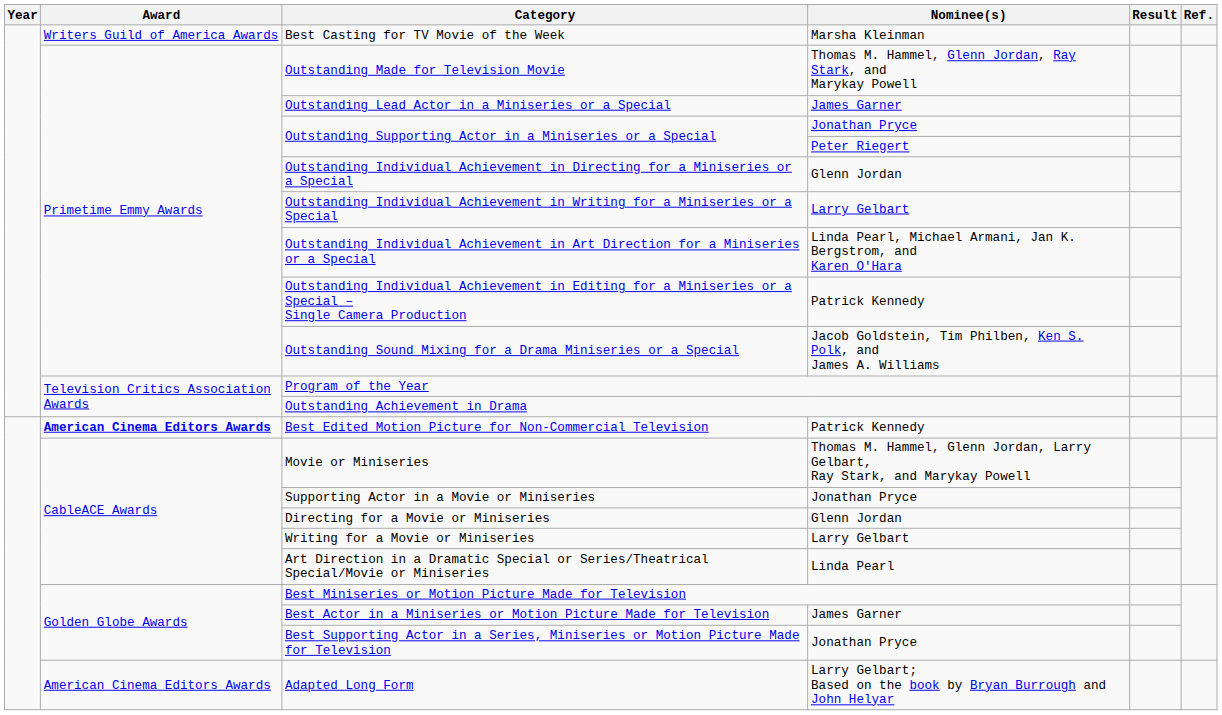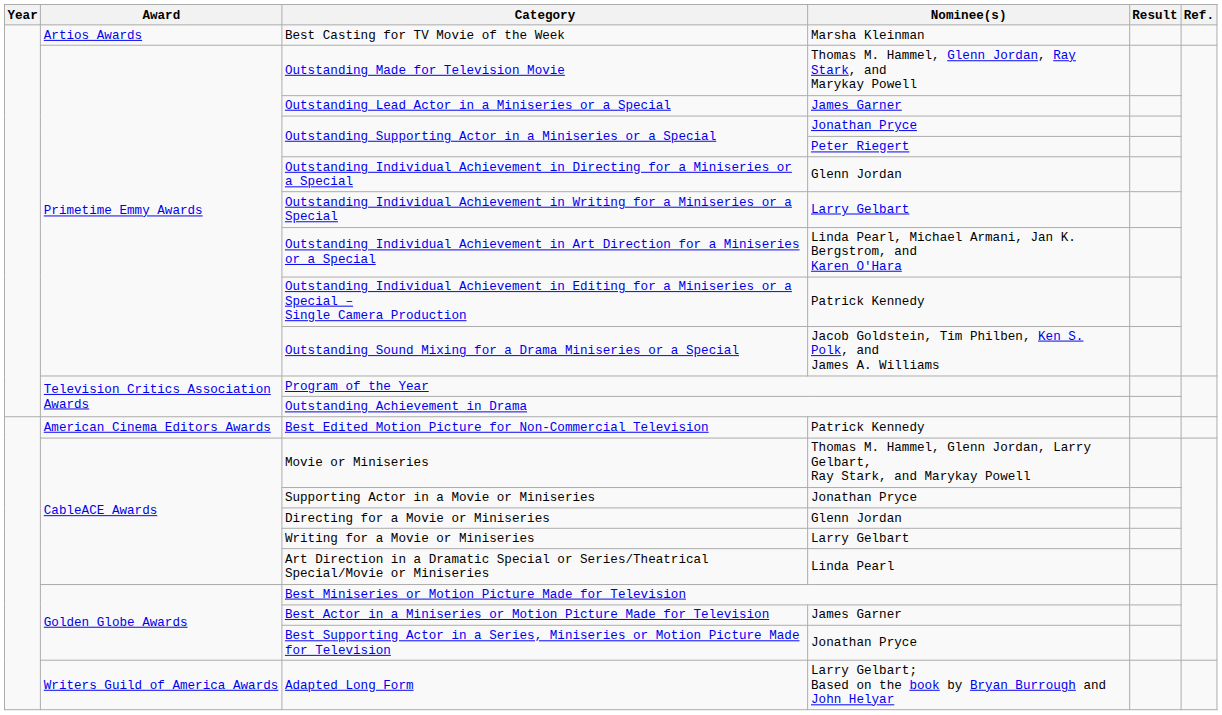Best Casting for TV Movie of the Week | Award: Writers Guild of America Awards -> Artios Awards
Best Edited Motion Picture for Non-Commercial Television | Award: bold -> normal
Adapted Long Form | Award: American Cinema Editors Awards -> Writers Guild of America Awards
